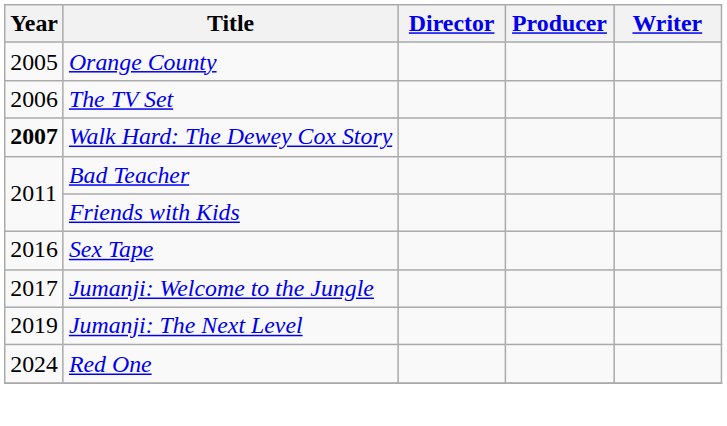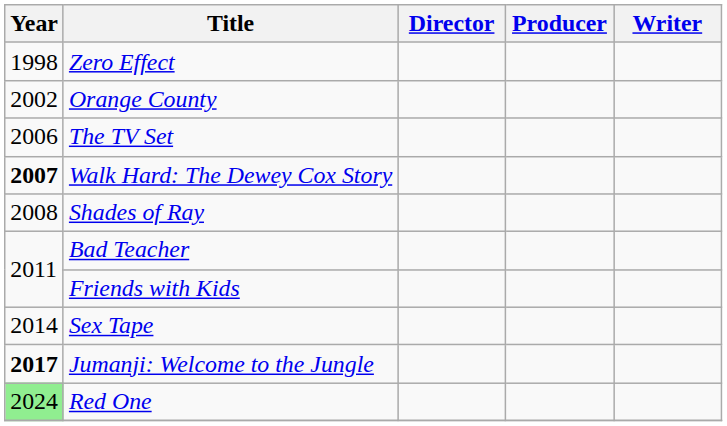+ row: 1998 | Zero Effect
Orange County | Year: 2005 -> 2002
+ row: 2008 | Shades of Ray
Sex Tape | Year: 2016 -> 2014
Jumanji: Welcome to the Jungle | Year: normal -> bold
- row: 2019 | Jumanji: The Next Level
Red One | Year: no background -> lightgreen background
